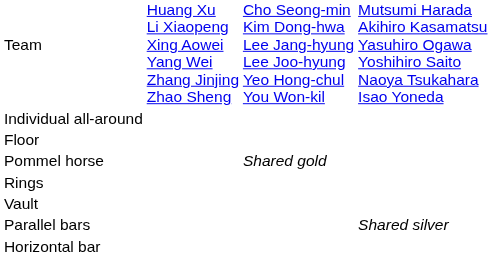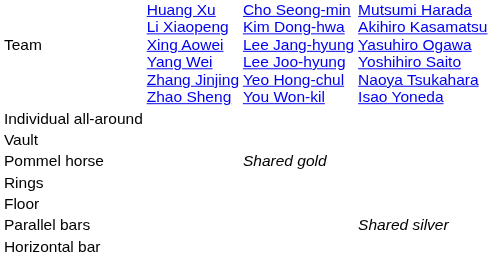rows swapped: Floor <-> Vault
